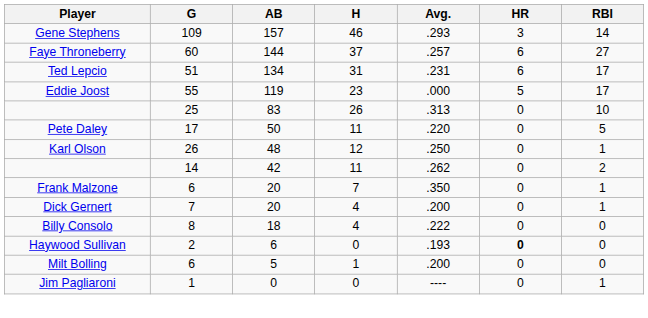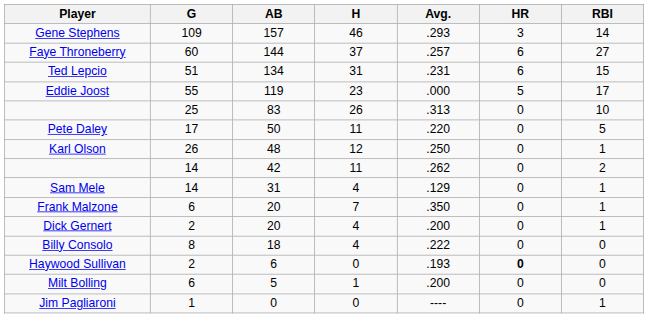Ted Lepcio | RBI: 17 -> 15
+ row: Sam Mele | 14 | 31 | 4 | .129 | 0 | 1
Dick Gernert | G: 7 -> 2
